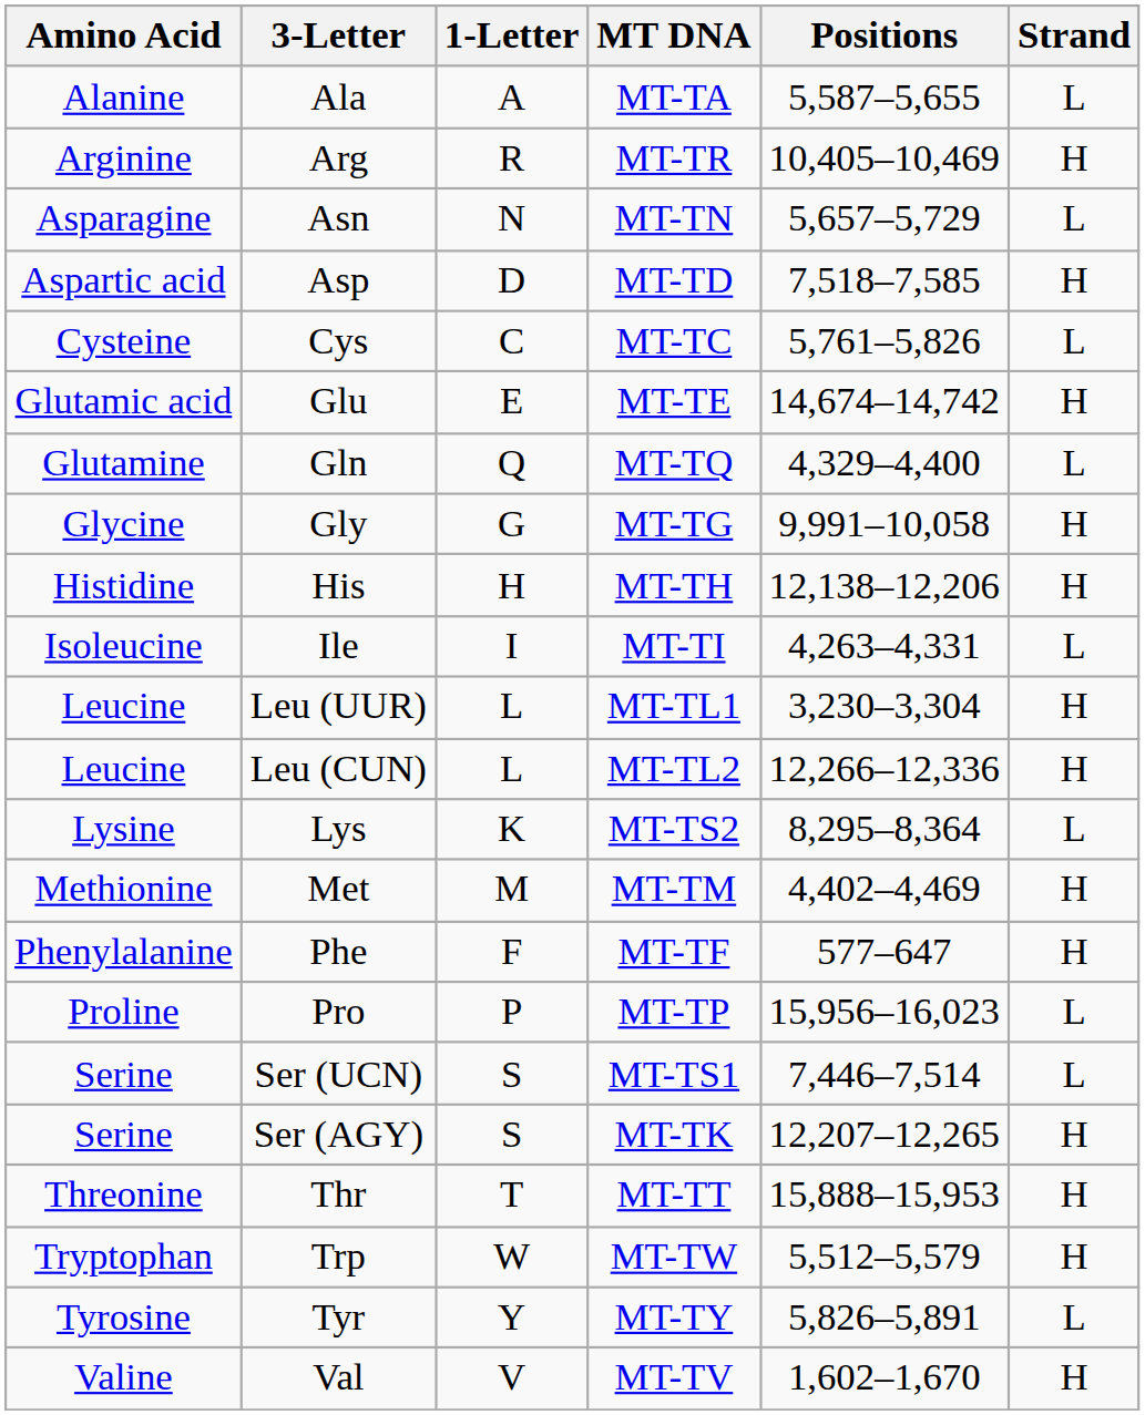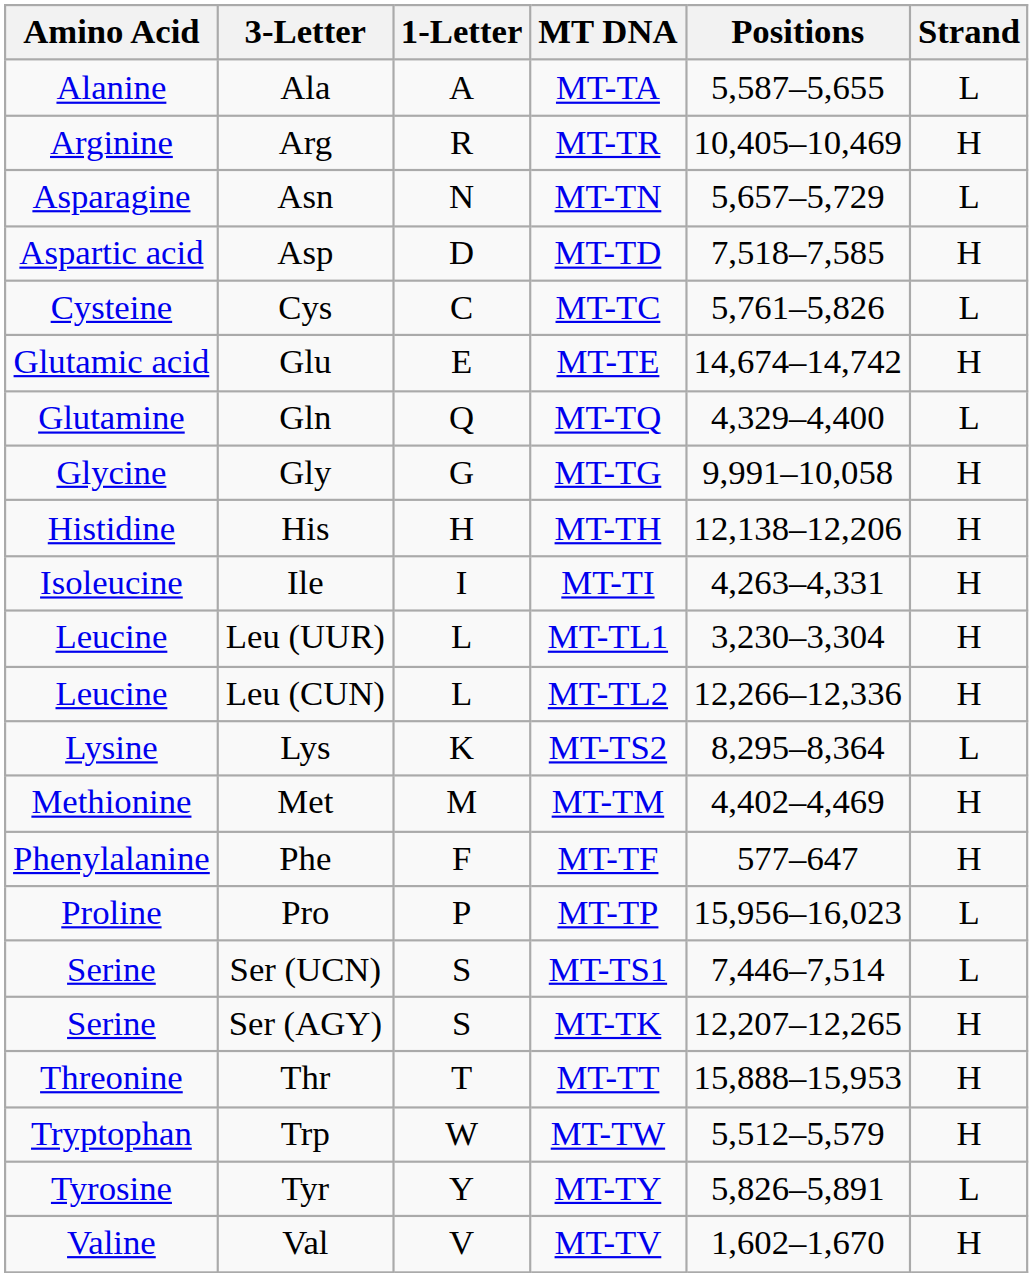Ile | Strand: L -> H
